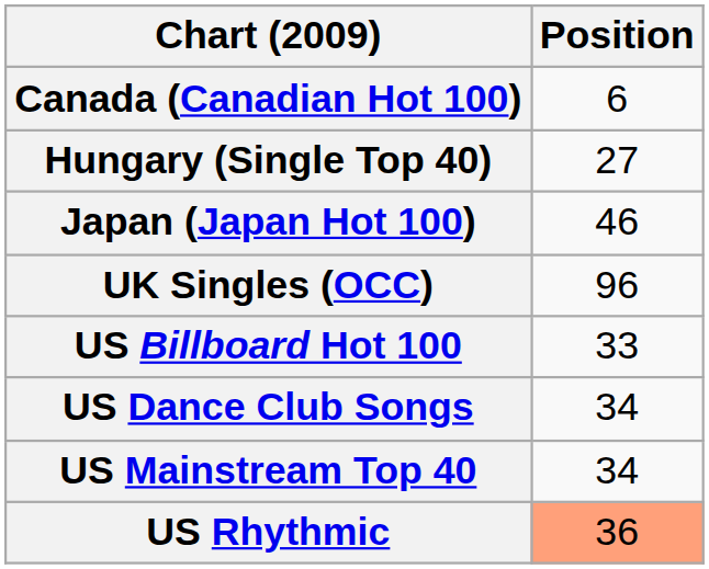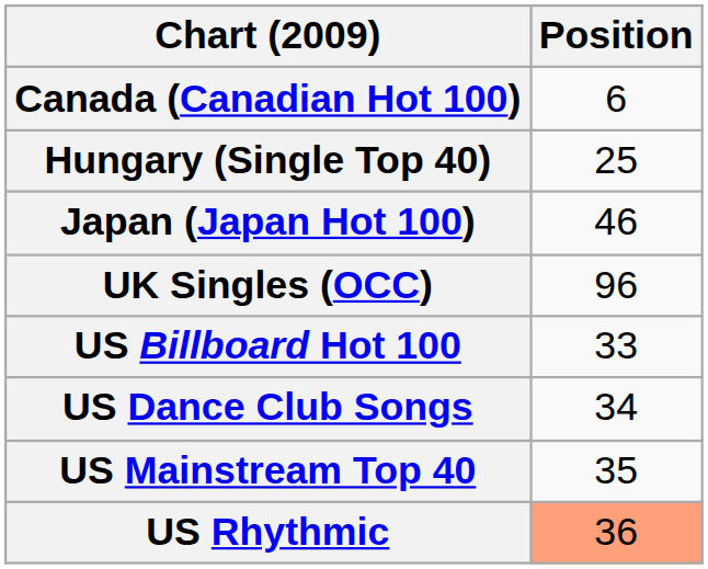Hungary (Single Top 40) | Position: 27 -> 25
US Mainstream Top 40 | Position: 34 -> 35
